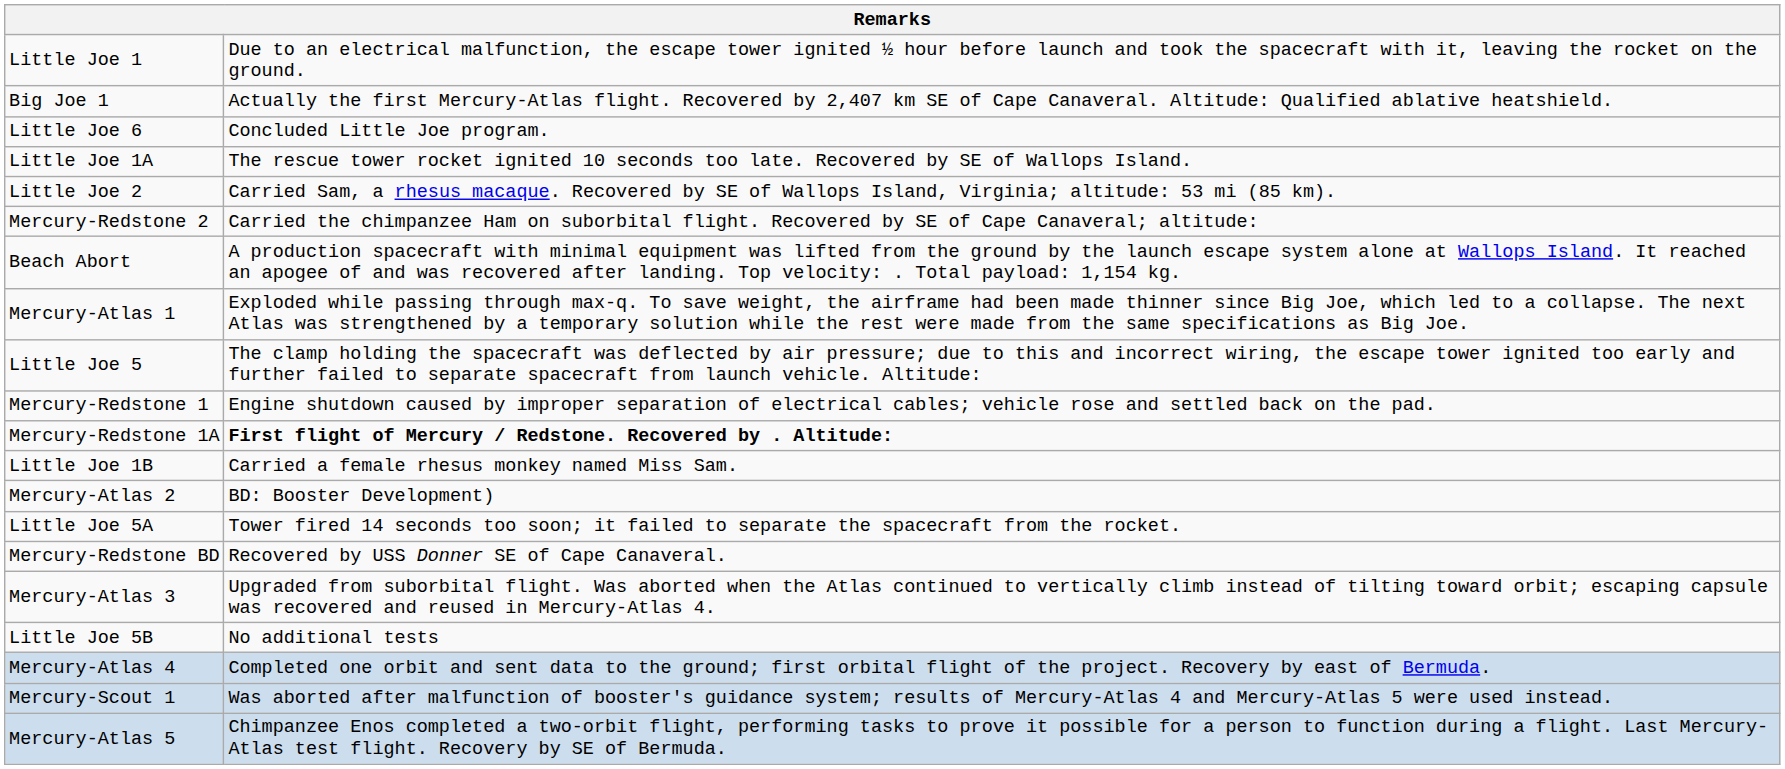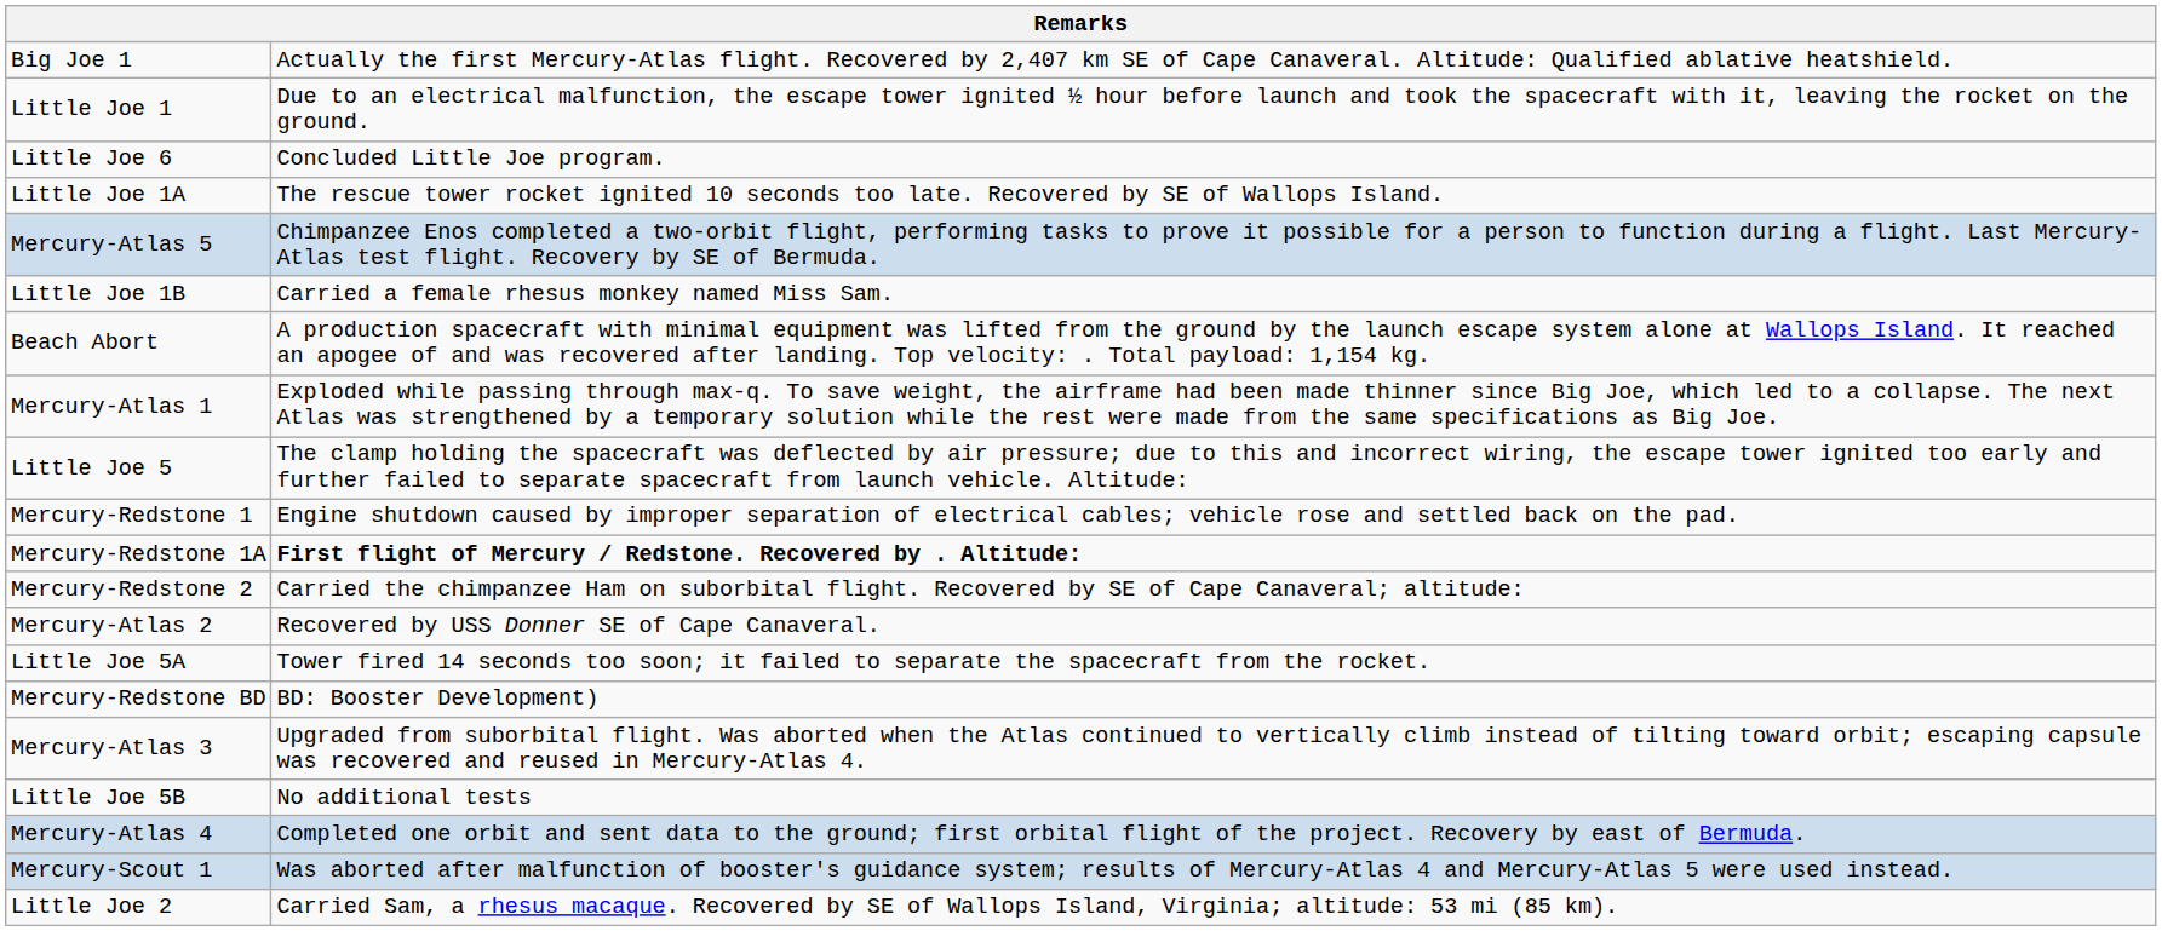rows swapped: Little Joe 1 <-> Big Joe 1
rows swapped: Little Joe 2 <-> Mercury-Atlas 5
rows swapped: Little Joe 1B <-> Mercury-Redstone 2
Mercury-Atlas 2 | column 2: BD: Booster Development) -> Recovered by USS Donner SE of Cape Canaveral.
Mercury-Redstone BD | column 2: Recovered by USS Donner SE of Cape Canaveral. -> BD: Booster Development)
